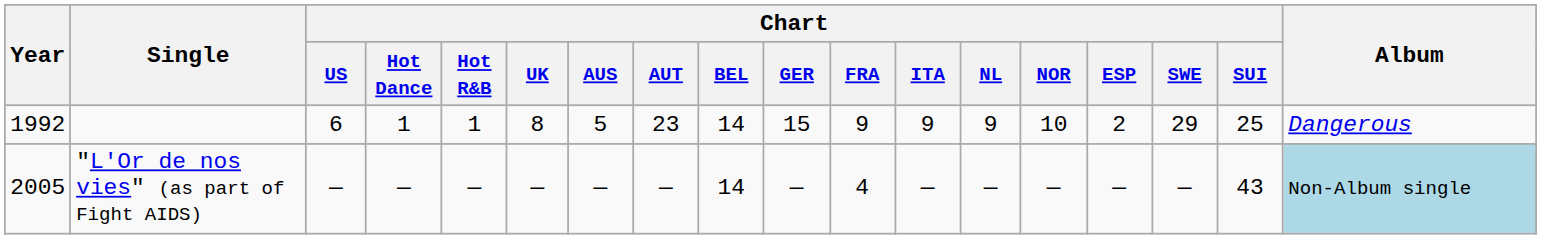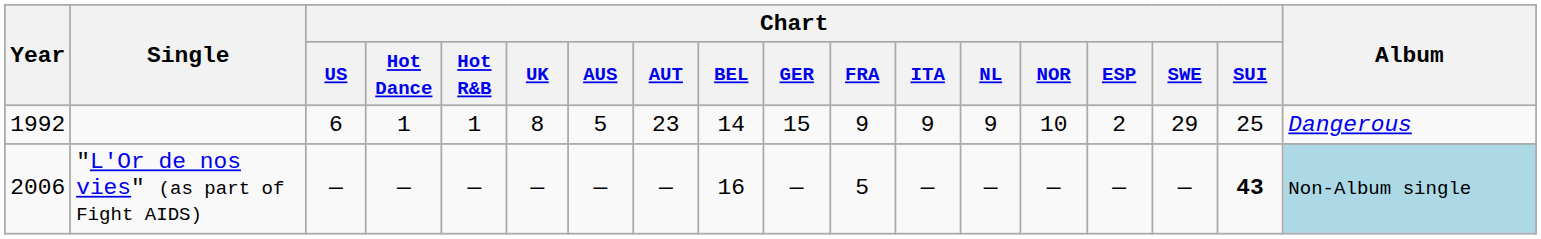"L'Or de nos vies" (as part of Fight AIDS) | Year: 2005 -> 2006
"L'Or de nos vies" (as part of Fight AIDS) | Chart / BEL: 14 -> 16
"L'Or de nos vies" (as part of Fight AIDS) | Chart / FRA: 4 -> 5
"L'Or de nos vies" (as part of Fight AIDS) | Chart / SUI: normal -> bold
